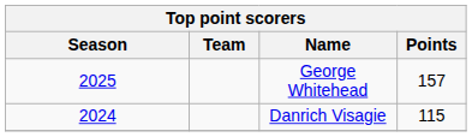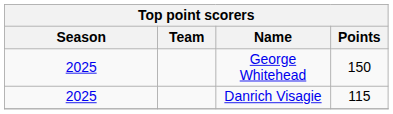George Whitehead | Points: 157 -> 150
Danrich Visagie | Season: 2024 -> 2025
